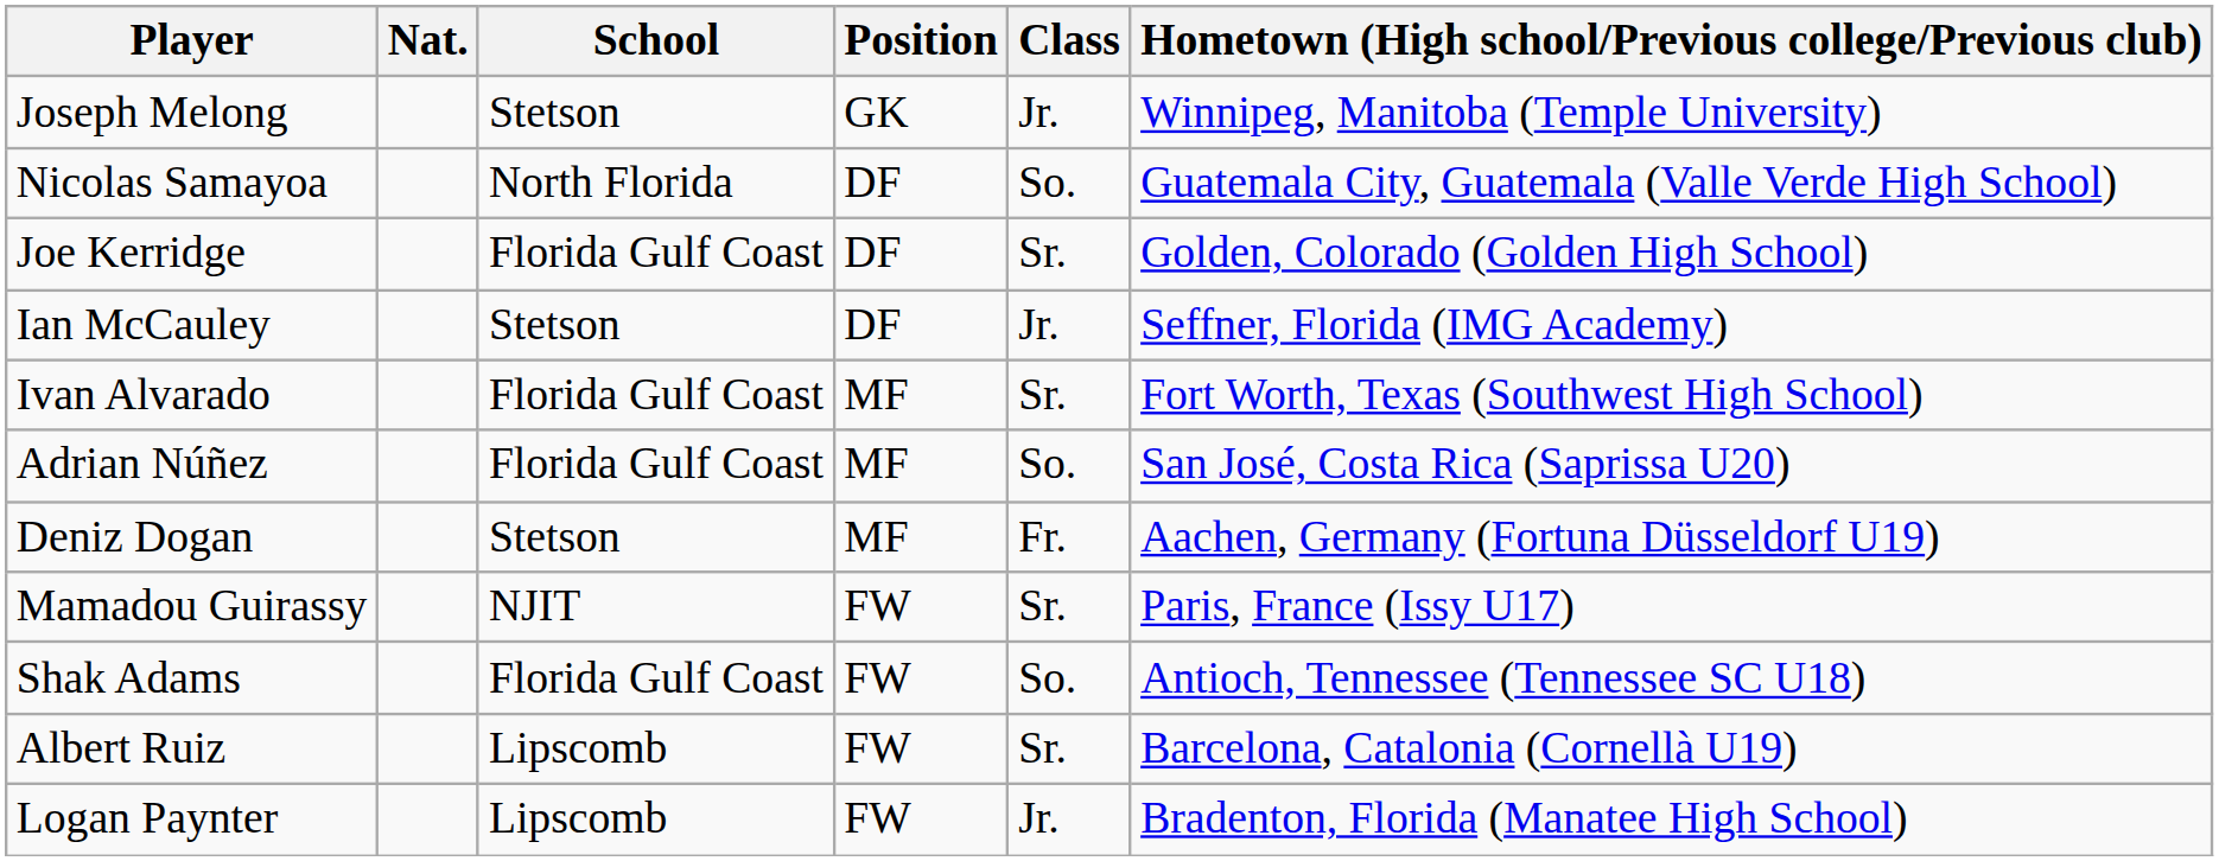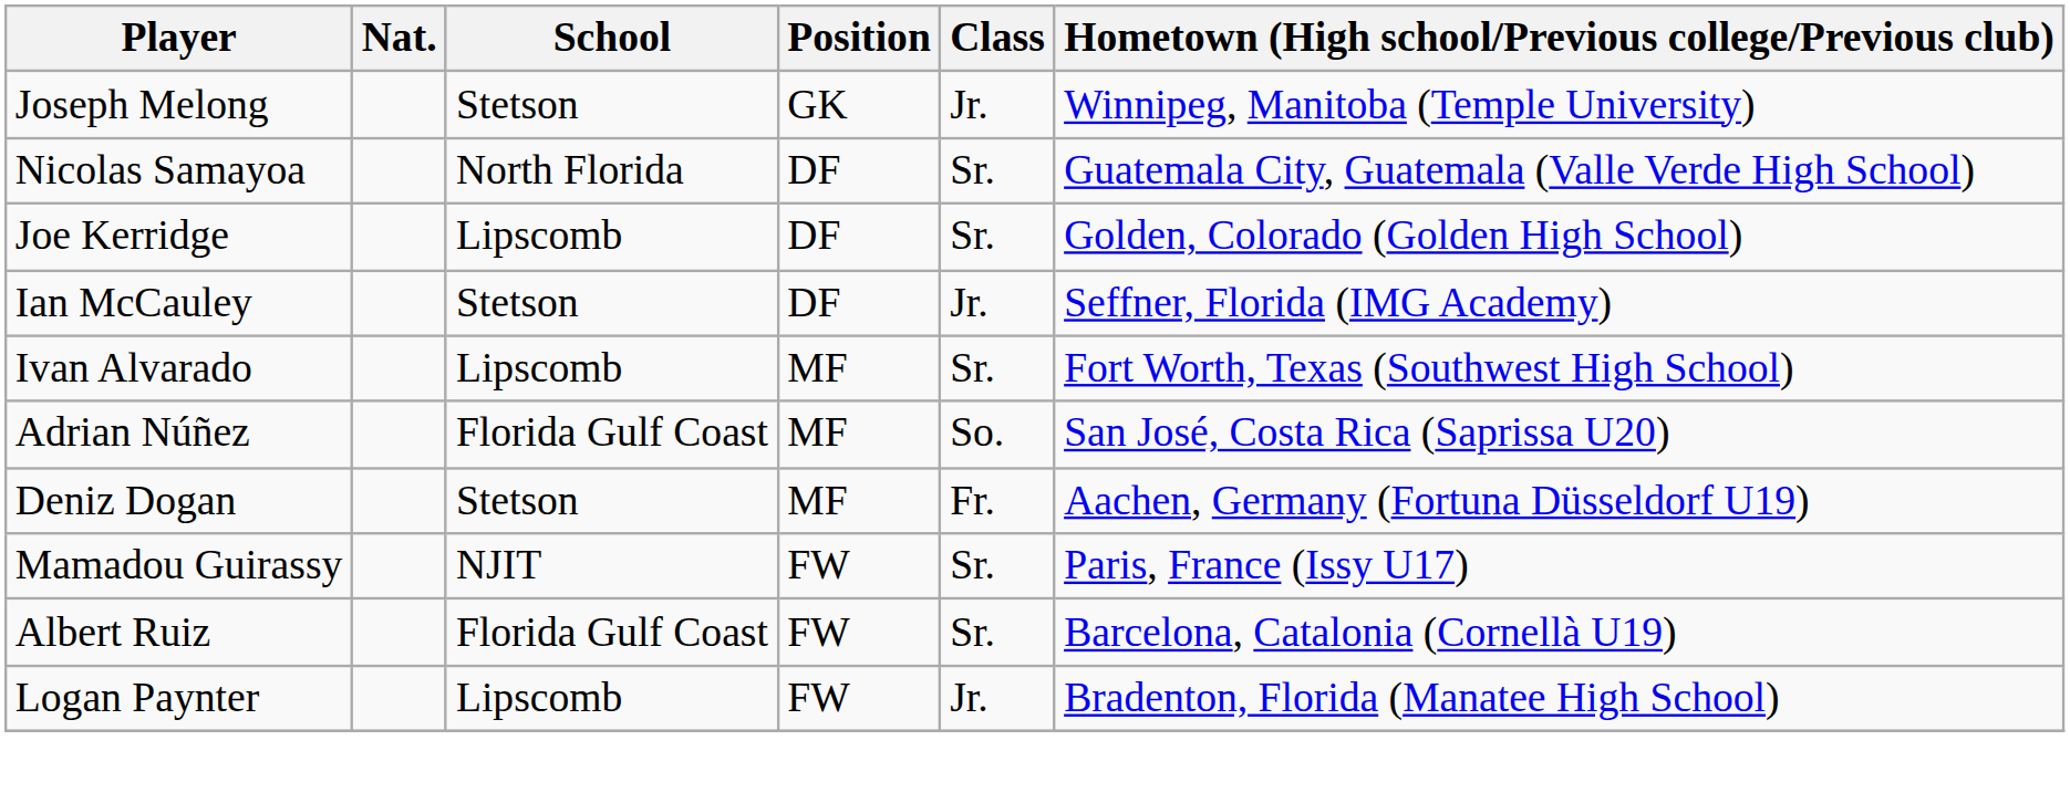Nicolas Samayoa | Class: So. -> Sr.
Joe Kerridge | School: Florida Gulf Coast -> Lipscomb
Ivan Alvarado | School: Florida Gulf Coast -> Lipscomb
- row: Shak Adams | Florida Gulf Coast | FW | So. | Antioch, Tennessee (Tennessee SC U18)
Albert Ruiz | School: Lipscomb -> Florida Gulf Coast
